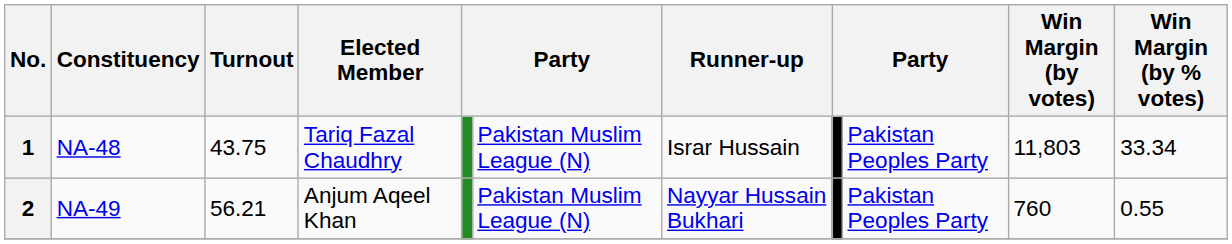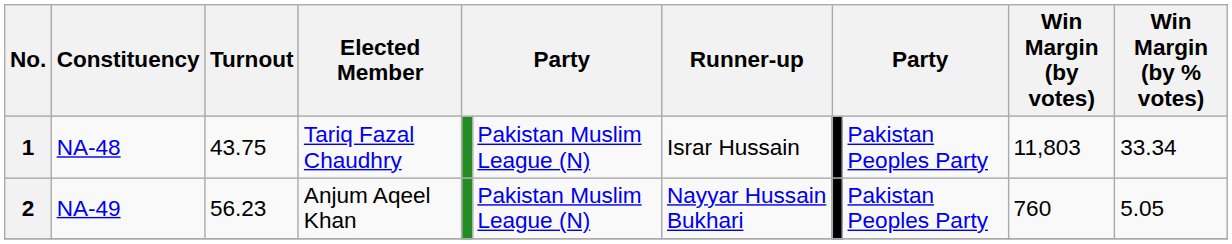2 | Turnout: 56.21 -> 56.23
2 | Win Margin (by % votes): 0.55 -> 5.05
